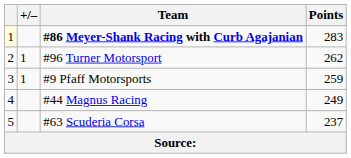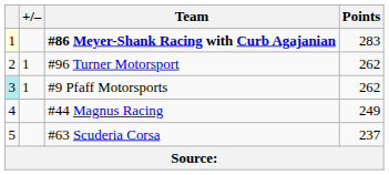#9 Pfaff Motorsports | column 1: no background -> paleturquoise background
#9 Pfaff Motorsports | Points: 259 -> 262
